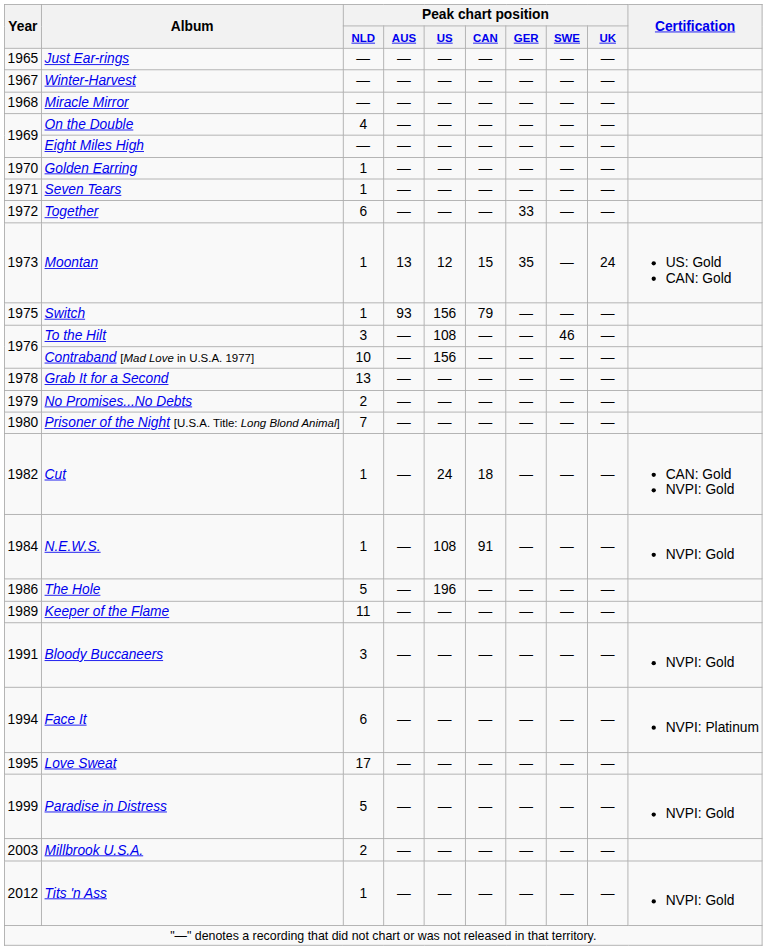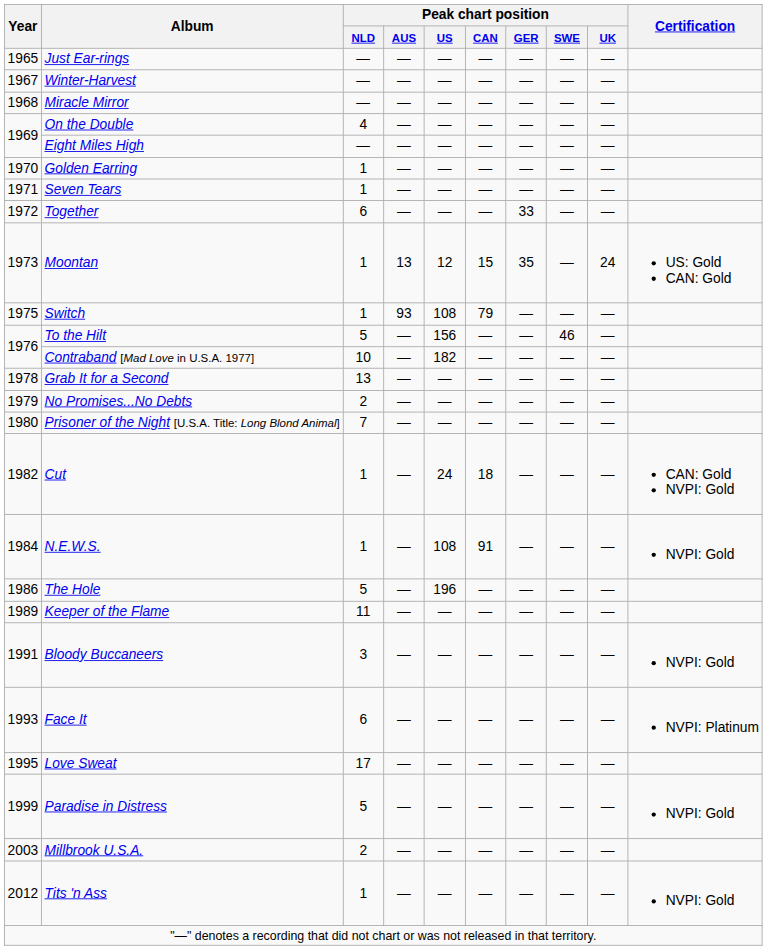Switch | Peak chart position / US: 156 -> 108
To the Hilt | Peak chart position / NLD: 3 -> 5
To the Hilt | Peak chart position / US: 108 -> 156
Contraband [Mad Love in U.S.A. 1977] | Peak chart position / US: 156 -> 182
Face It | Year: 1994 -> 1993
